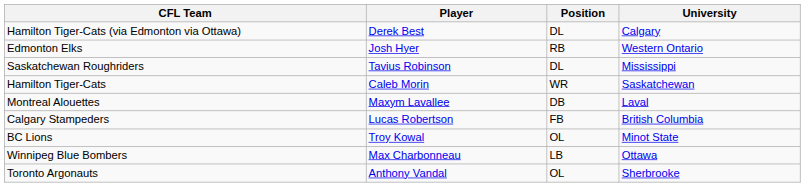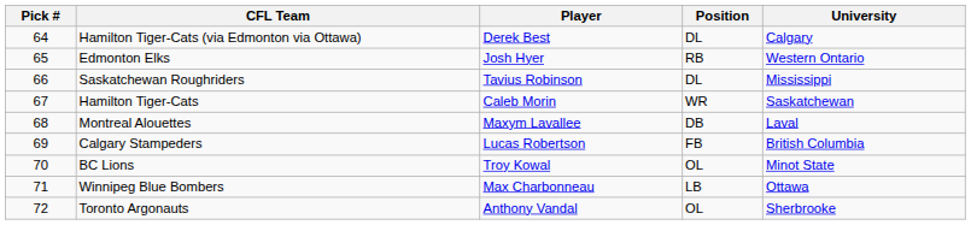+ column: Pick # | 64 | 65 | 66 | 67 | 68 | 69 | 70 | 71 | 72
